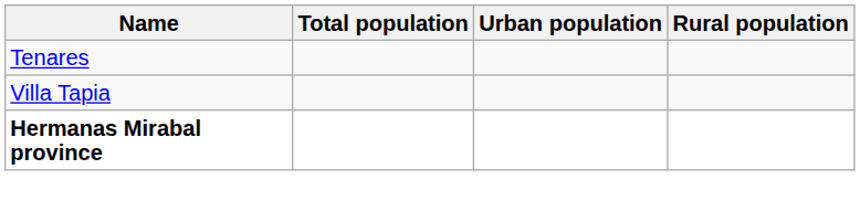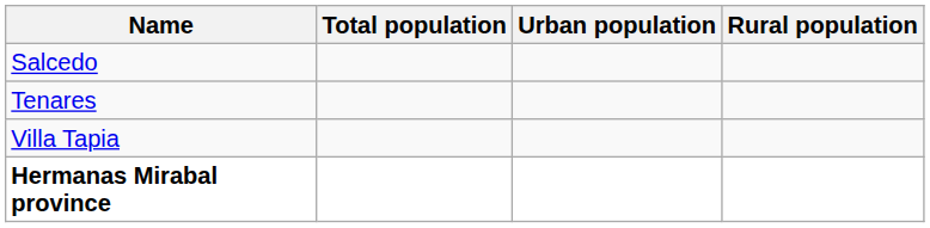+ row: Salcedo
